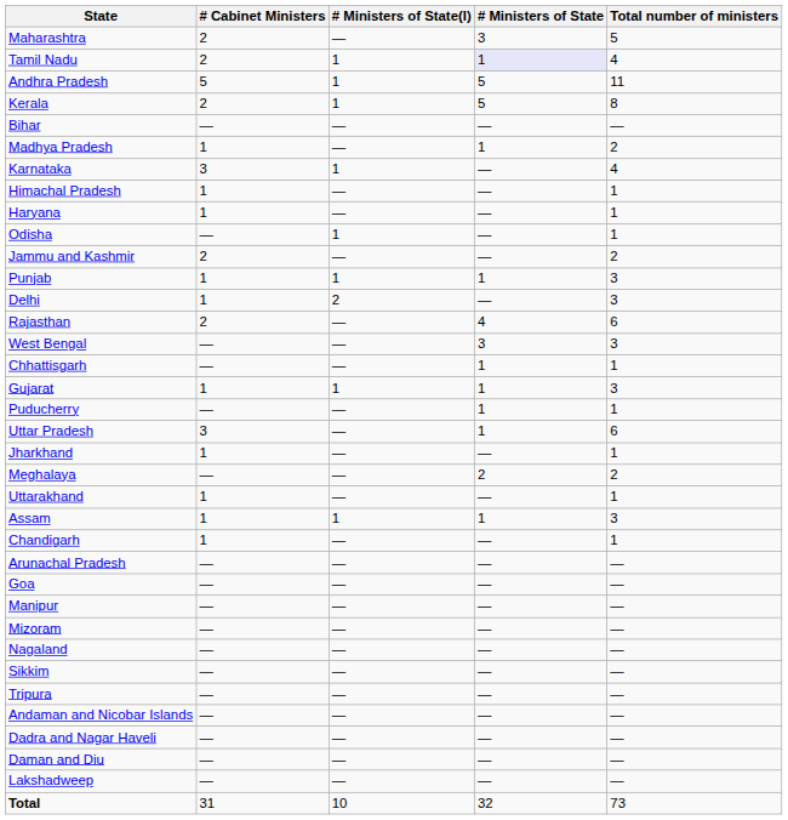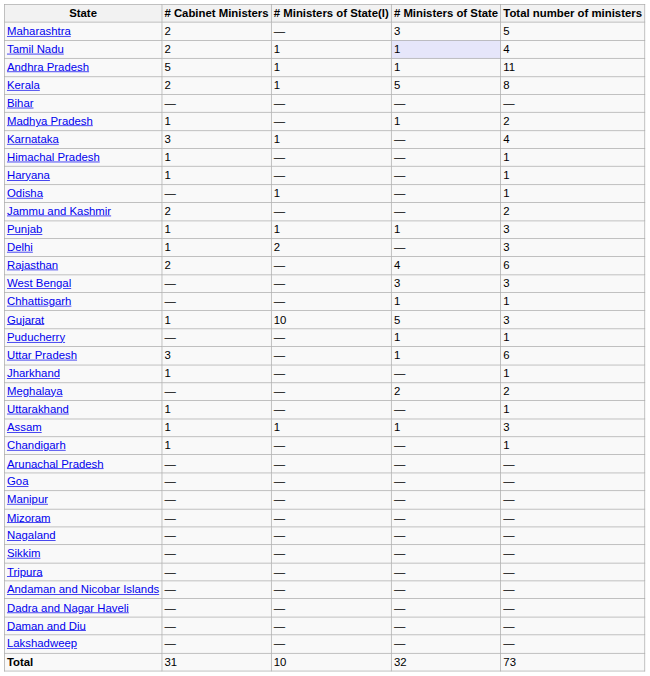Andhra Pradesh | # Ministers of State: 5 -> 1
Gujarat | # Ministers of State(I): 1 -> 10
Gujarat | # Ministers of State: 1 -> 5
